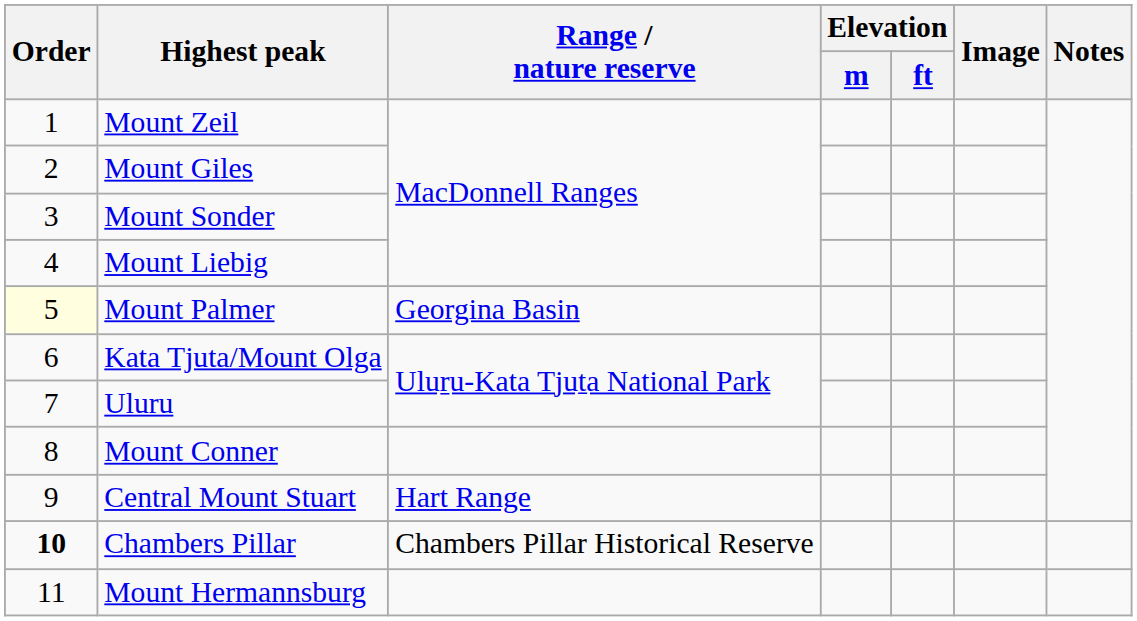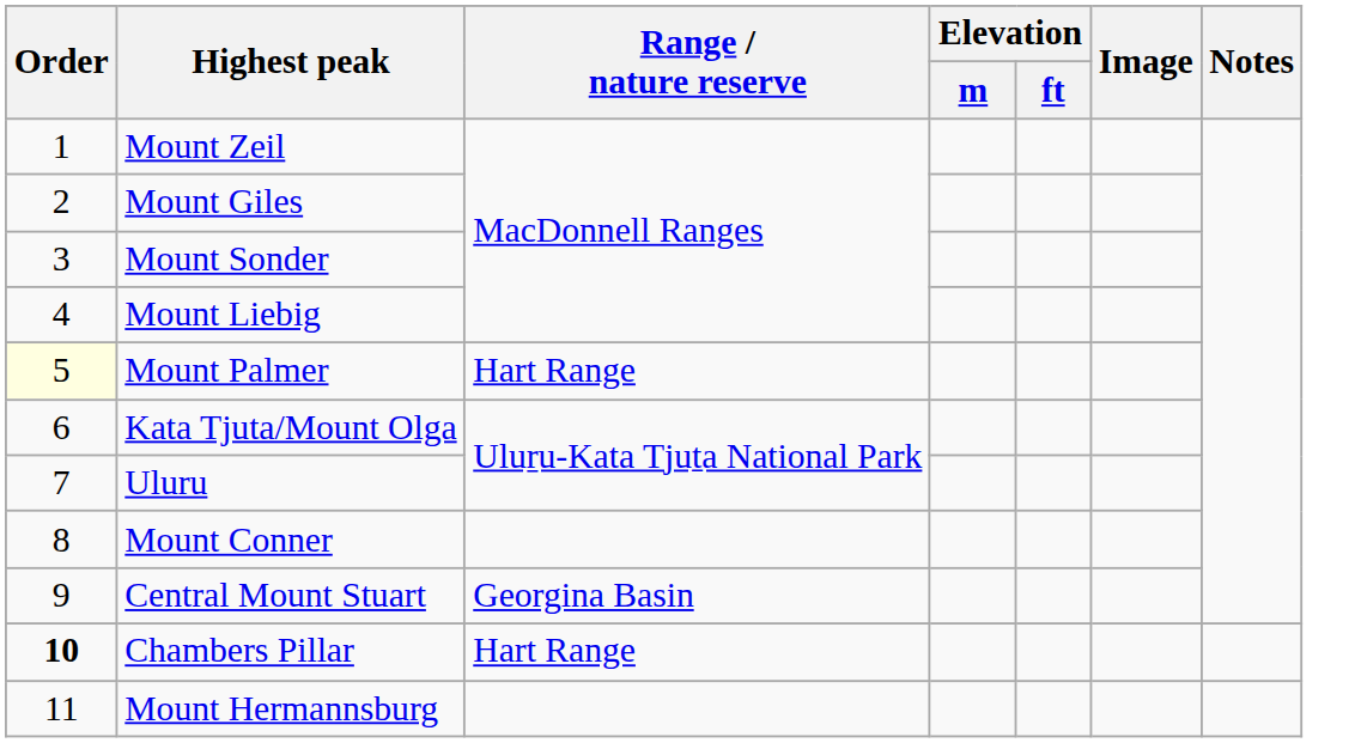Mount Palmer | Range / nature reserve: Georgina Basin -> Hart Range
Central Mount Stuart | Range / nature reserve: Hart Range -> Georgina Basin
Chambers Pillar | Range / nature reserve: Chambers Pillar Historical Reserve -> Hart Range
